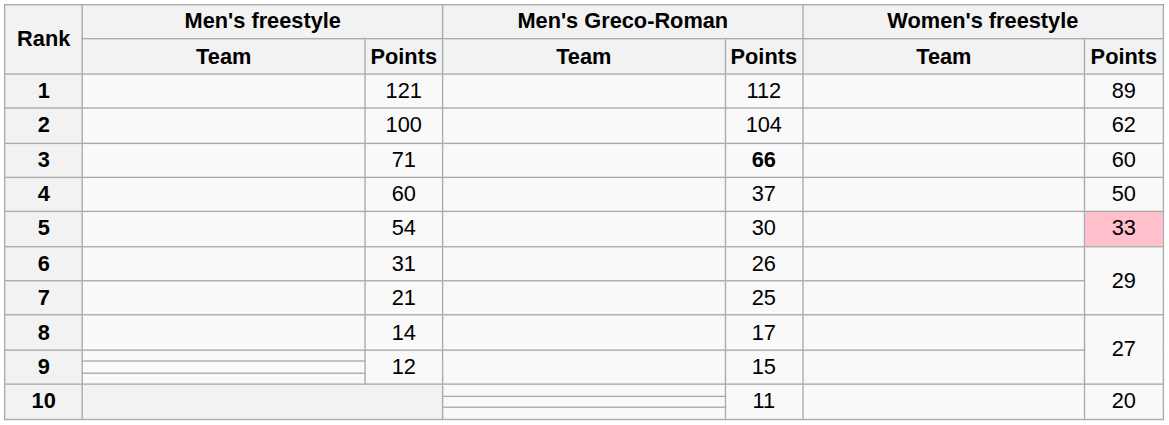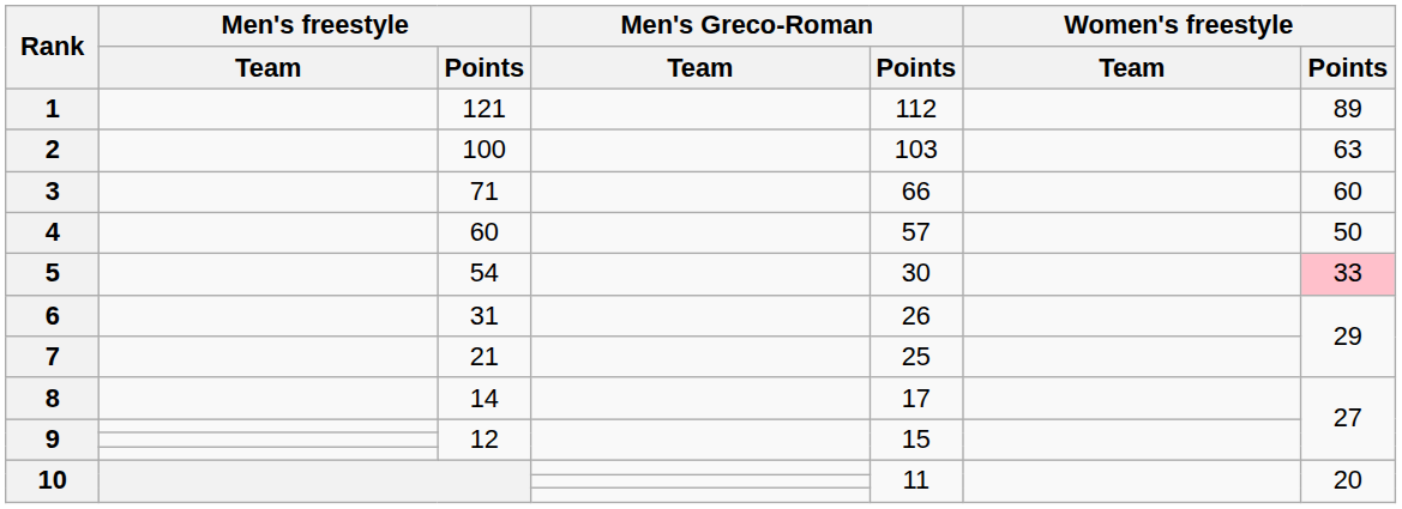2 | Men's Greco-Roman / Points: 104 -> 103
2 | Women's freestyle / Points: 62 -> 63
3 | Men's Greco-Roman / Points: bold -> normal
4 | Men's Greco-Roman / Points: 37 -> 57
